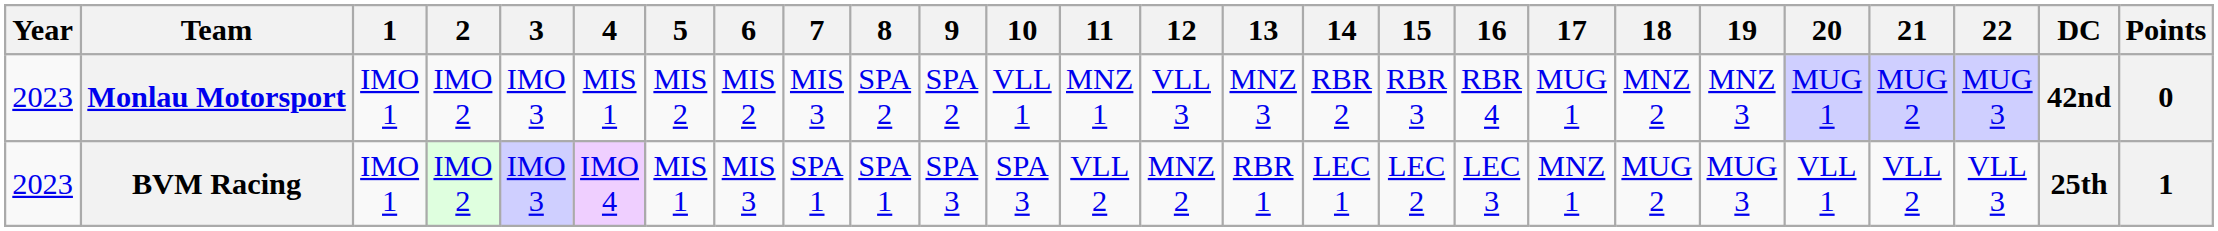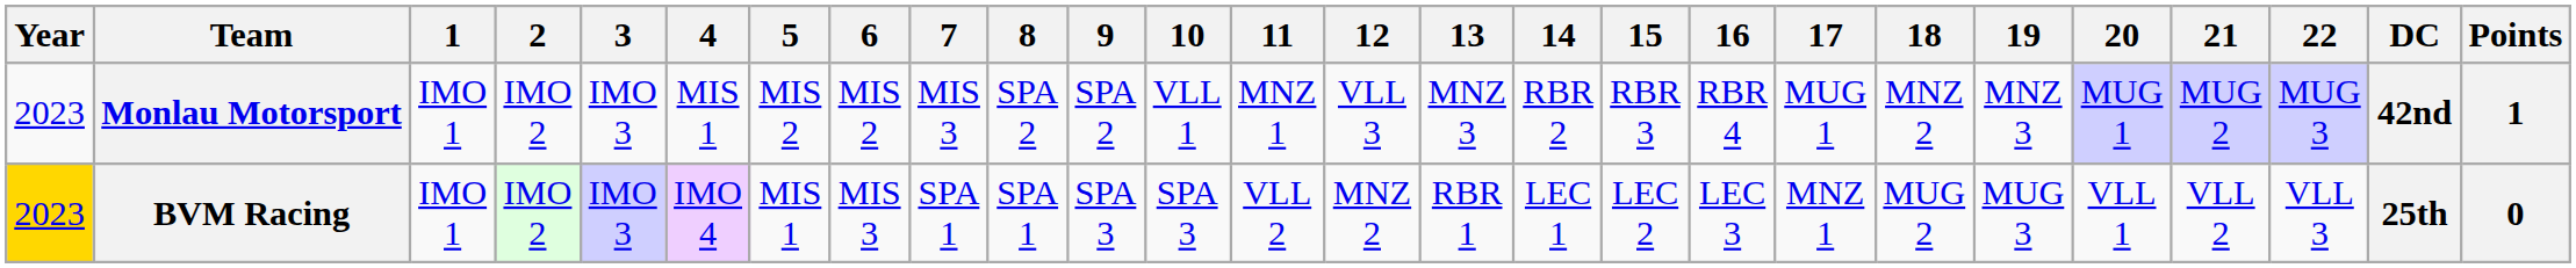Monlau Motorsport | Points: 0 -> 1
BVM Racing | Year: no background -> gold background
BVM Racing | Points: 1 -> 0
